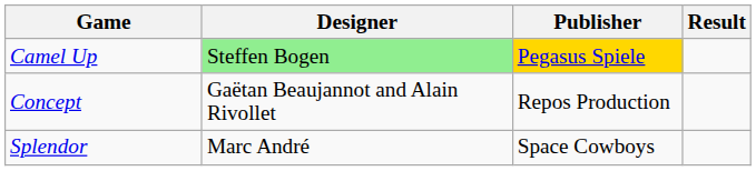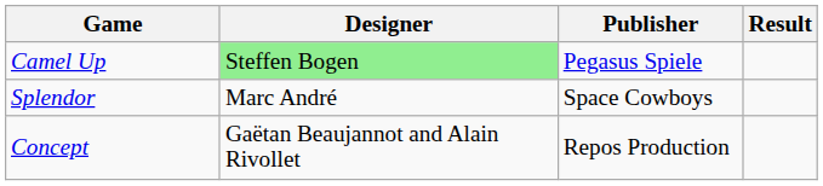Camel Up | Publisher: gold background -> no background
rows swapped: Concept <-> Splendor
